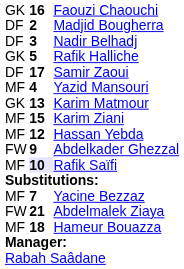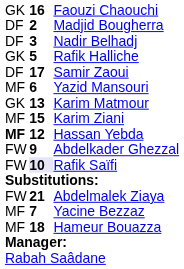Yazid Mansouri | column 2: 4 -> 6
Hassan Yebda | column 1: normal -> bold
Rafik Saïfi | column 1: MF -> FW
rows swapped: Yacine Bezzaz <-> Abdelmalek Ziaya
